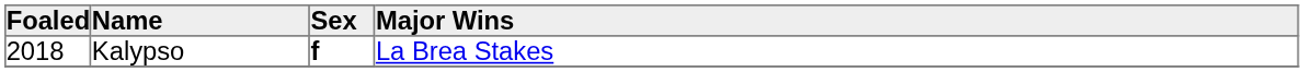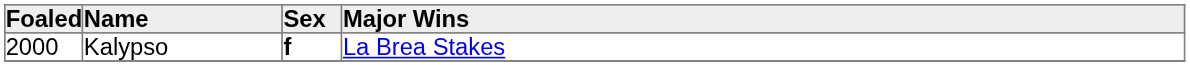Kalypso | Foaled: 2018 -> 2000
